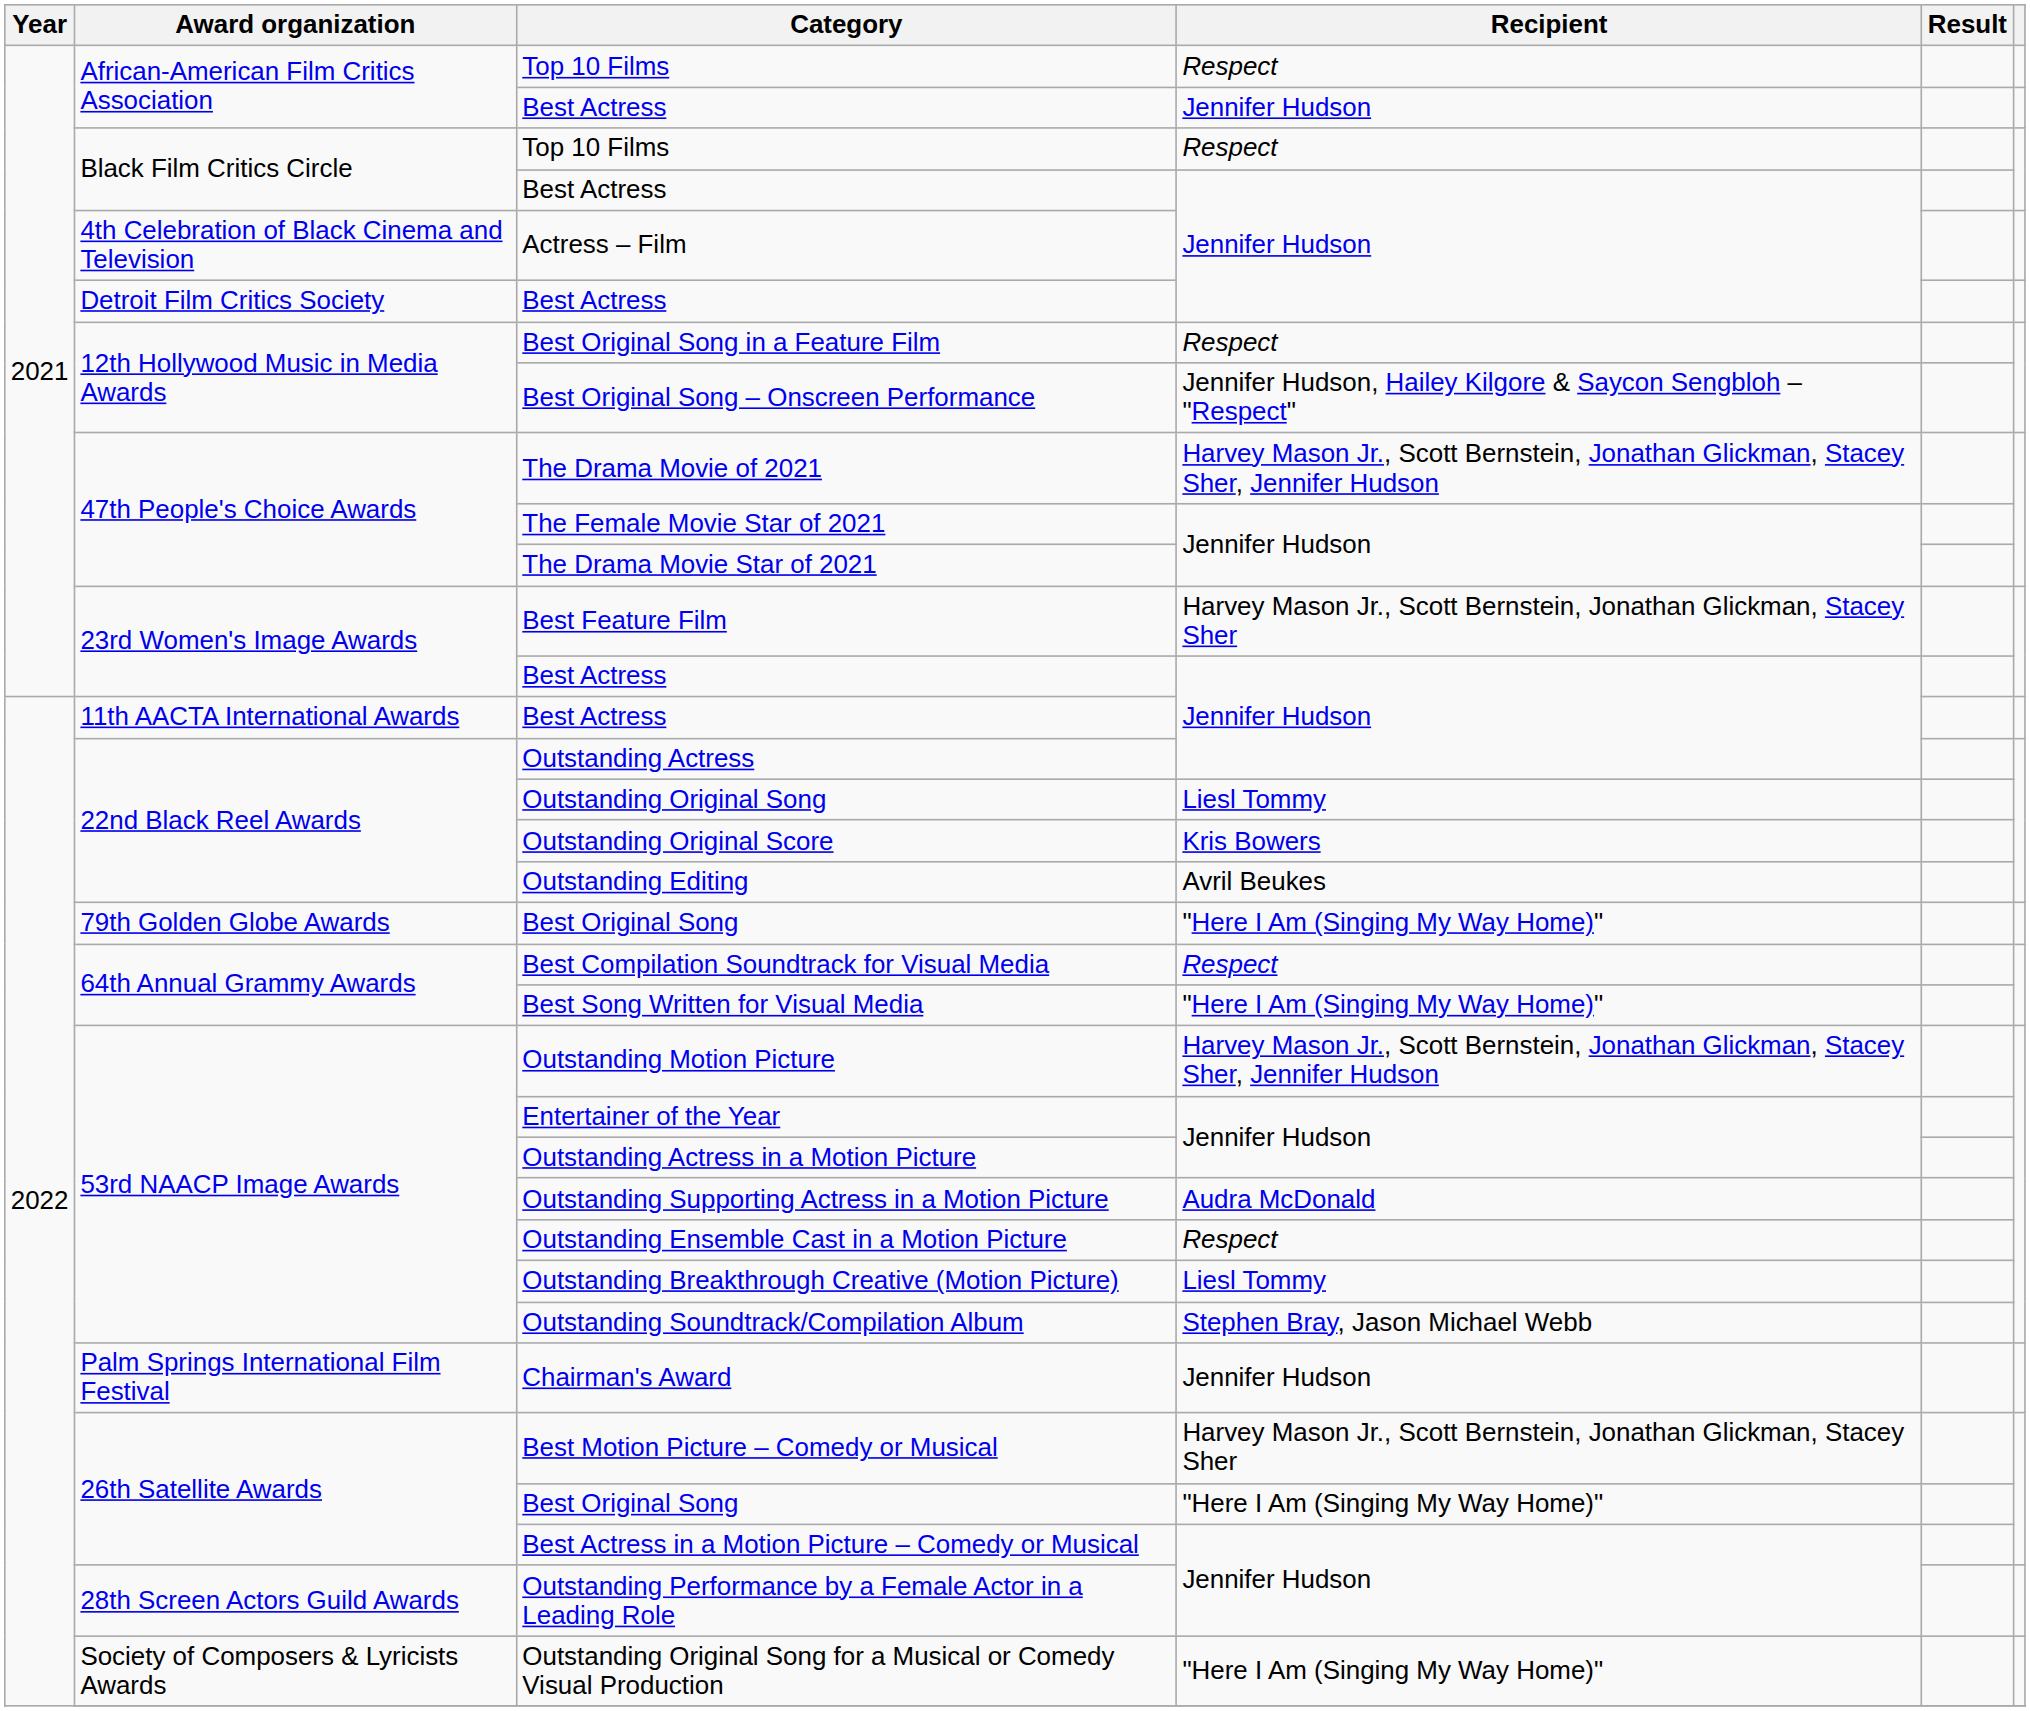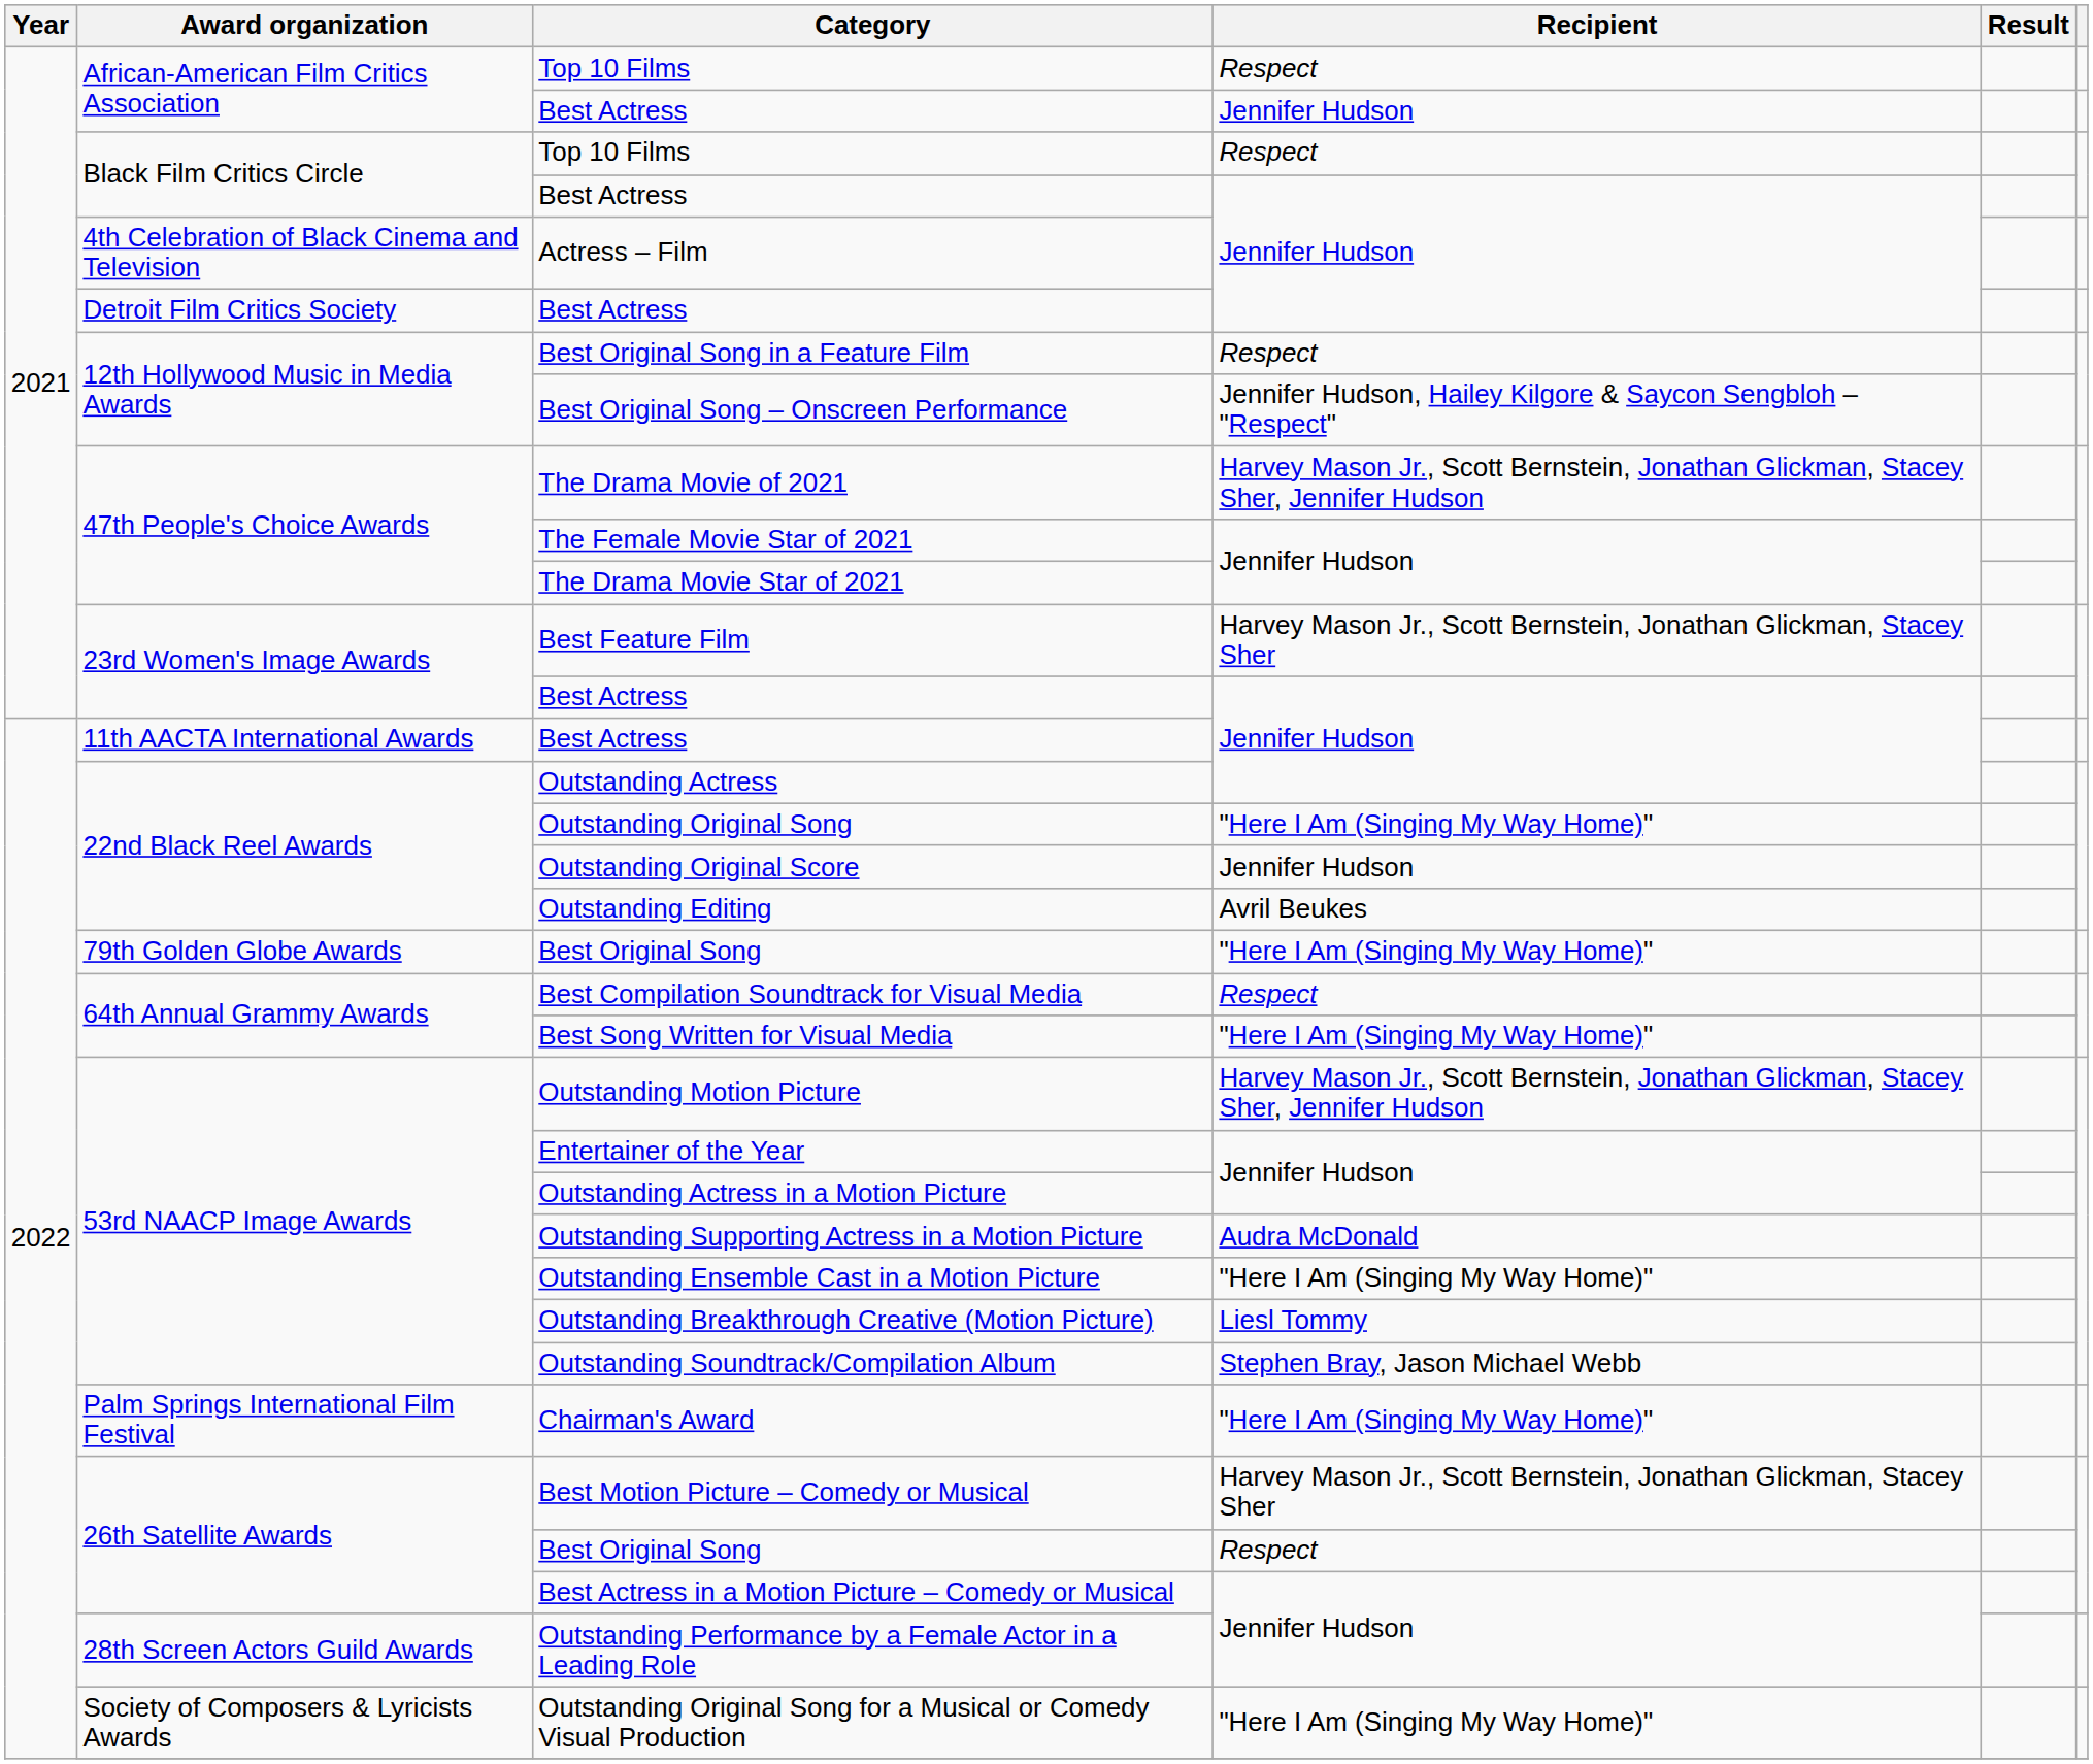Outstanding Original Song | Recipient: Liesl Tommy -> "Here I Am (Singing My Way Home)"
Outstanding Original Score | Recipient: Kris Bowers -> Jennifer Hudson
Outstanding Ensemble Cast in a Motion Picture | Recipient: Respect -> "Here I Am (Singing My Way Home)"
Chairman's Award | Recipient: Jennifer Hudson -> "Here I Am (Singing My Way Home)"
26th Satellite Awards / Best Original Song | Recipient: "Here I Am (Singing My Way Home)" -> Respect
